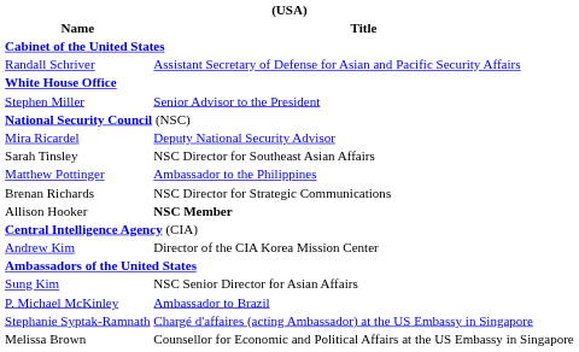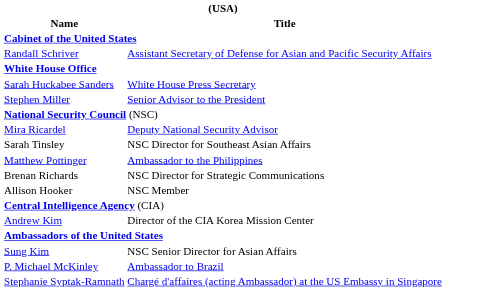+ row: Sarah Huckabee Sanders | White House Press Secretary
Allison Hooker | Title: bold -> normal
- row: Melissa Brown | Counsellor for Economic and Political Affairs at the US Embassy in Singapore
